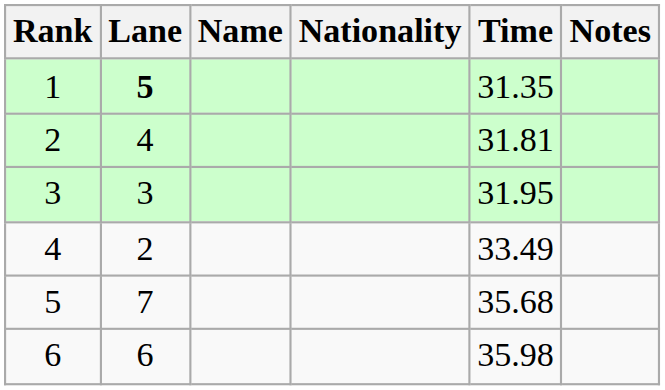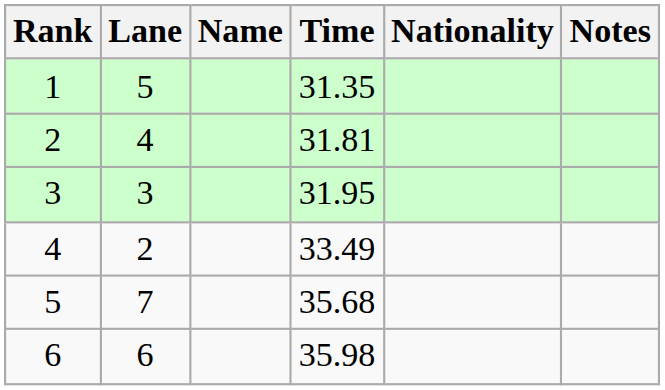columns swapped: Nationality <-> Time
1 | Lane: bold -> normal
